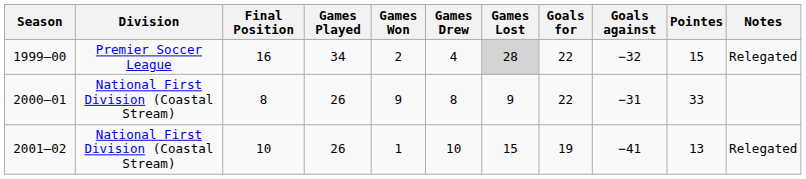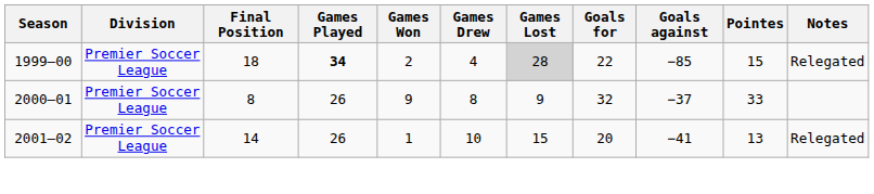1999–00 | Final Position: 16 -> 18
1999–00 | Games Played: normal -> bold
1999–00 | Goals against: −32 -> −85
2000–01 | Division: National First Division (Coastal Stream) -> Premier Soccer League
2000–01 | Goals for: 22 -> 32
2000–01 | Goals against: −31 -> −37
2001–02 | Division: National First Division (Coastal Stream) -> Premier Soccer League
2001–02 | Final Position: 10 -> 14
2001–02 | Goals for: 19 -> 20
